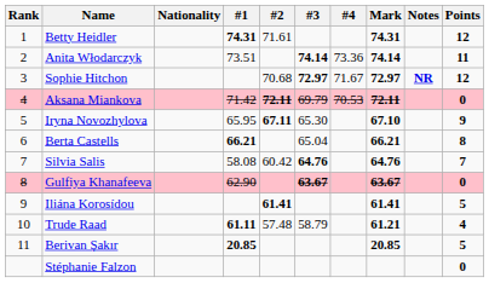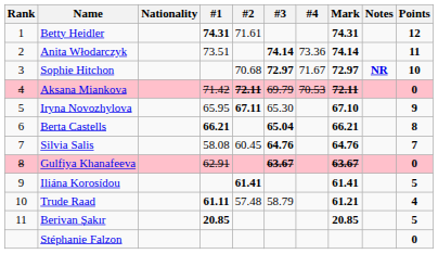Sophie Hitchon | Points: 12 -> 10
Berta Castells | #3: normal -> bold
Silvia Salis | #2: 60.42 -> 60.45
Gulfiya Khanafeeva | #1: 62.90 -> 62.91
